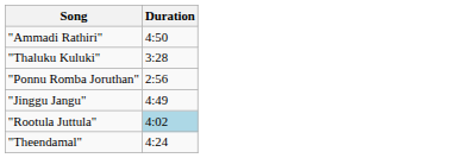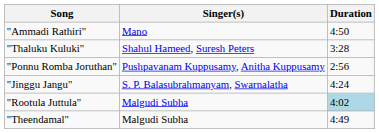+ column: Singer(s) | Mano | Shahul Hameed, Suresh Peters | Pushpavanam Kuppusamy, Anitha Kuppusamy | S. P. Balasubrahmanyam, Swarnalatha | Malgudi Subha | Malgudi Subha
"Jinggu Jangu" | Duration: 4:49 -> 4:24
"Theendamal" | Duration: 4:24 -> 4:49
